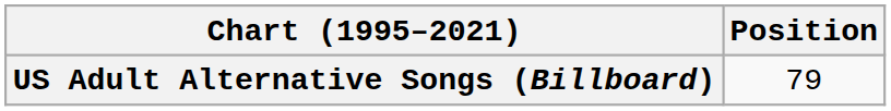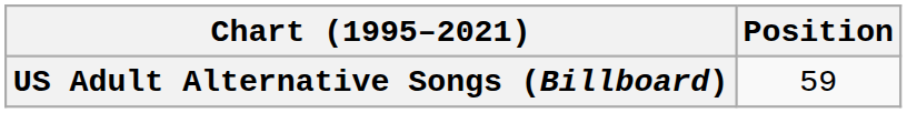US Adult Alternative Songs (Billboard) | Position: 79 -> 59
